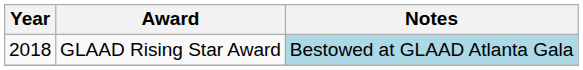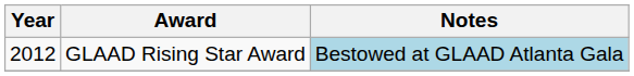GLAAD Rising Star Award | Year: 2018 -> 2012
